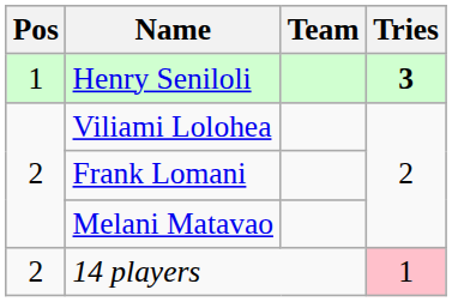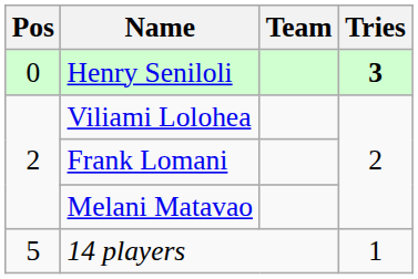Henry Seniloli | Pos: 1 -> 0
14 players | Pos: 2 -> 5
14 players | Tries: pink background -> no background
